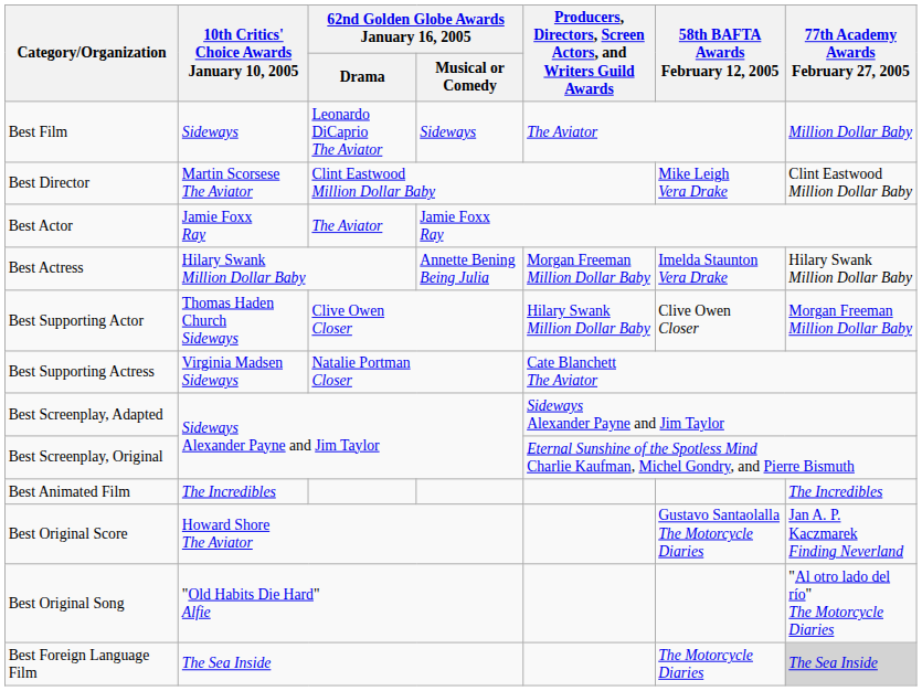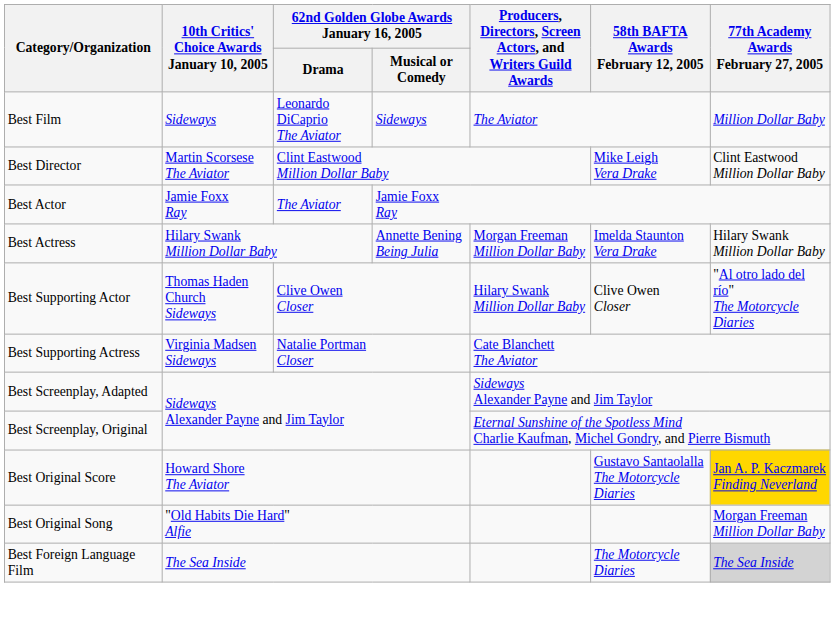Best Supporting Actor | 77th Academy Awards February 27, 2005: Morgan Freeman Million Dollar Baby -> "Al otro lado del río" The Motorcycle Diaries
- row: Best Animated Film | The Incredibles | The Incredibles
Best Original Score | 77th Academy Awards February 27, 2005: no background -> gold background
Best Original Song | 77th Academy Awards February 27, 2005: "Al otro lado del río" The Motorcycle Diaries -> Morgan Freeman Million Dollar Baby
